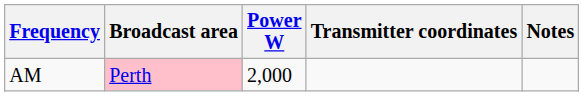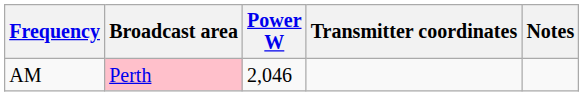AM | Power W: 2,000 -> 2,046
